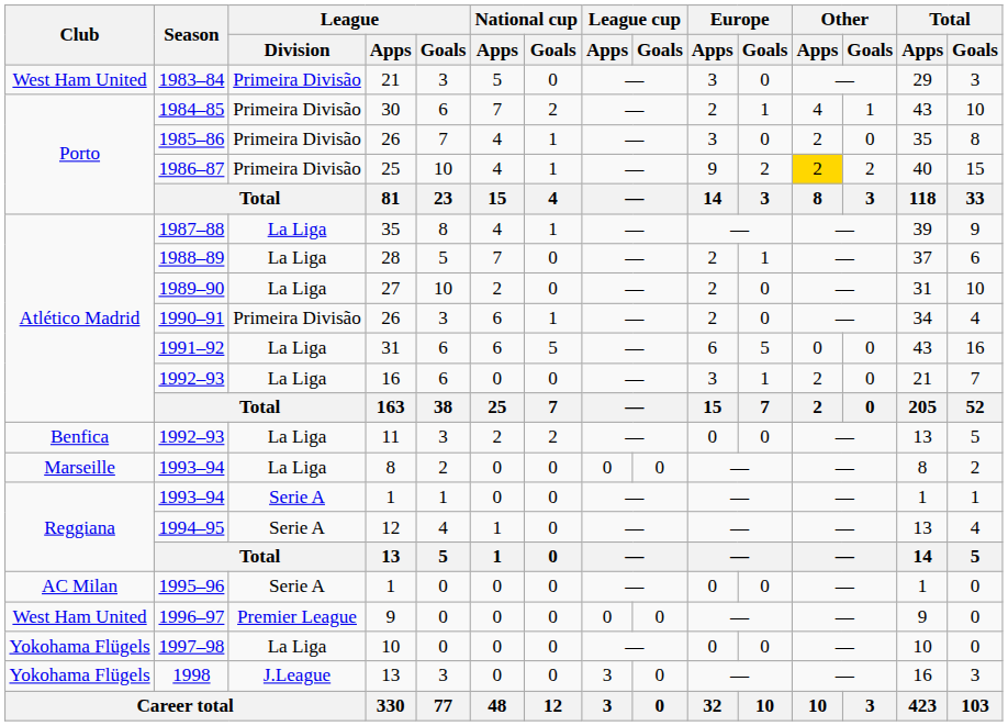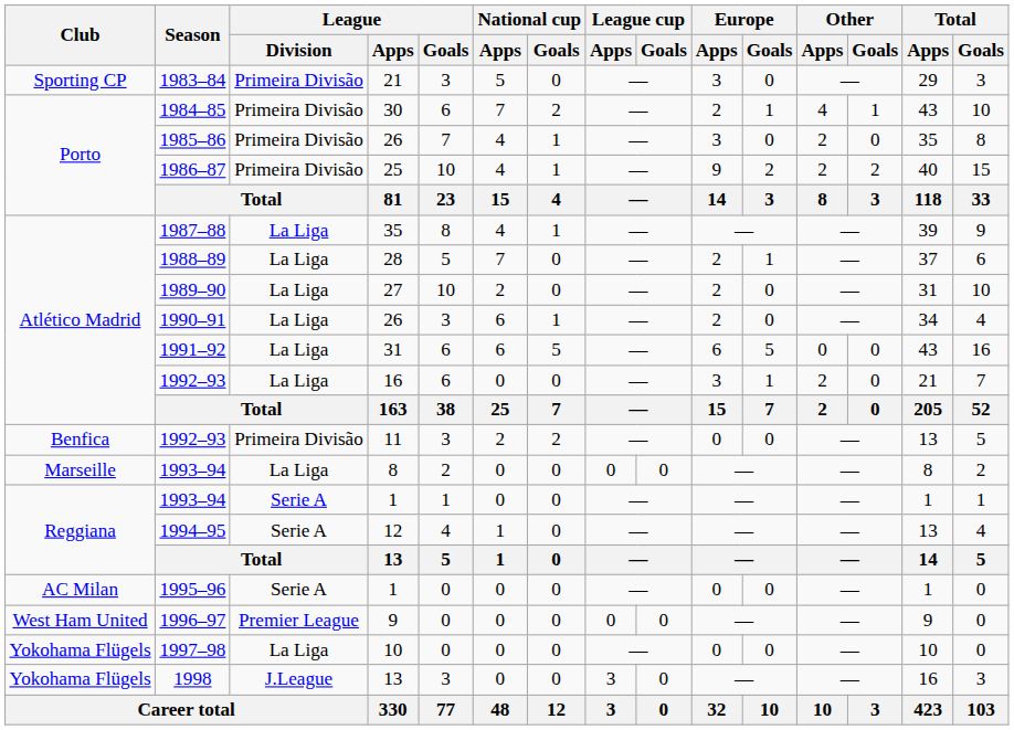1983–84 | Club: West Ham United -> Sporting CP
1986–87 | Other / Apps: gold background -> no background
1990–91 | League / Division: Primeira Divisão -> La Liga
1992–93 / 11 | League / Division: La Liga -> Primeira Divisão
